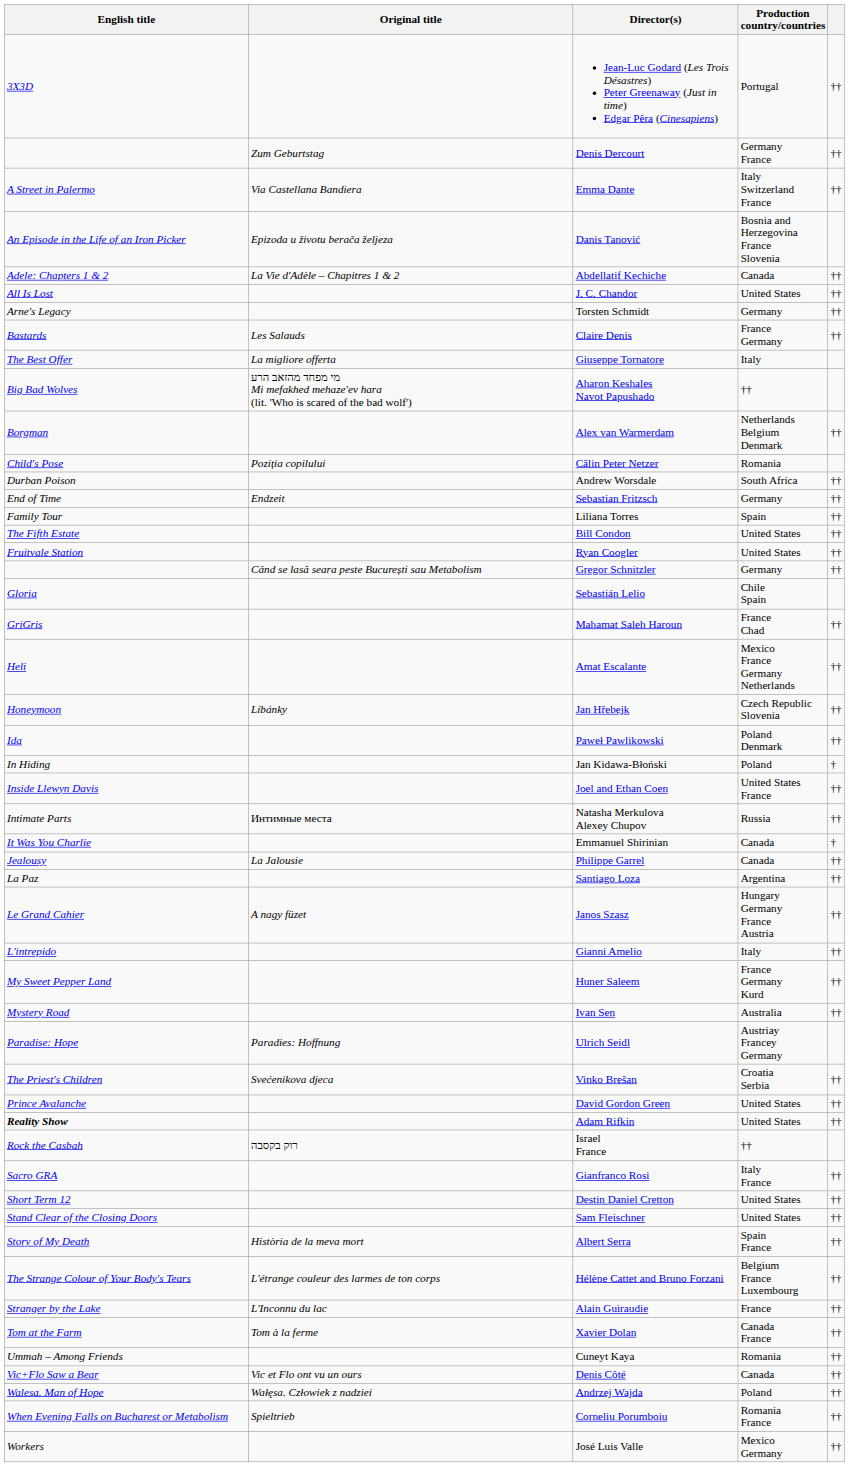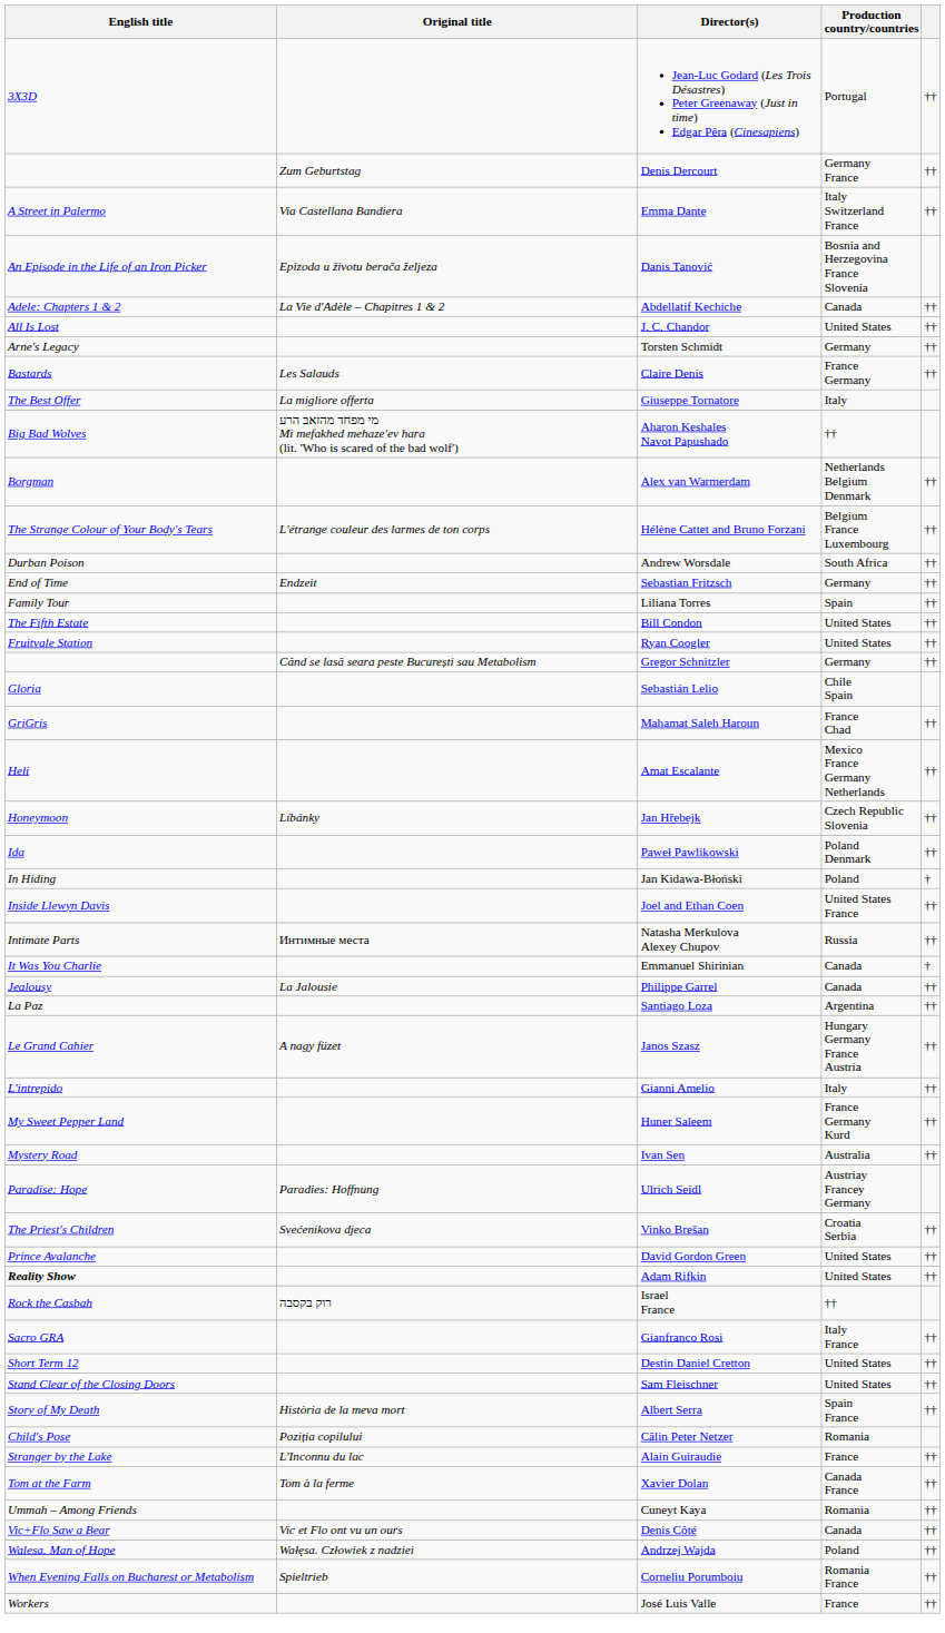rows swapped: Călin Peter Netzer <-> Hélène Cattet and Bruno Forzani
José Luis Valle | Production country/countries: Mexico Germany -> France
